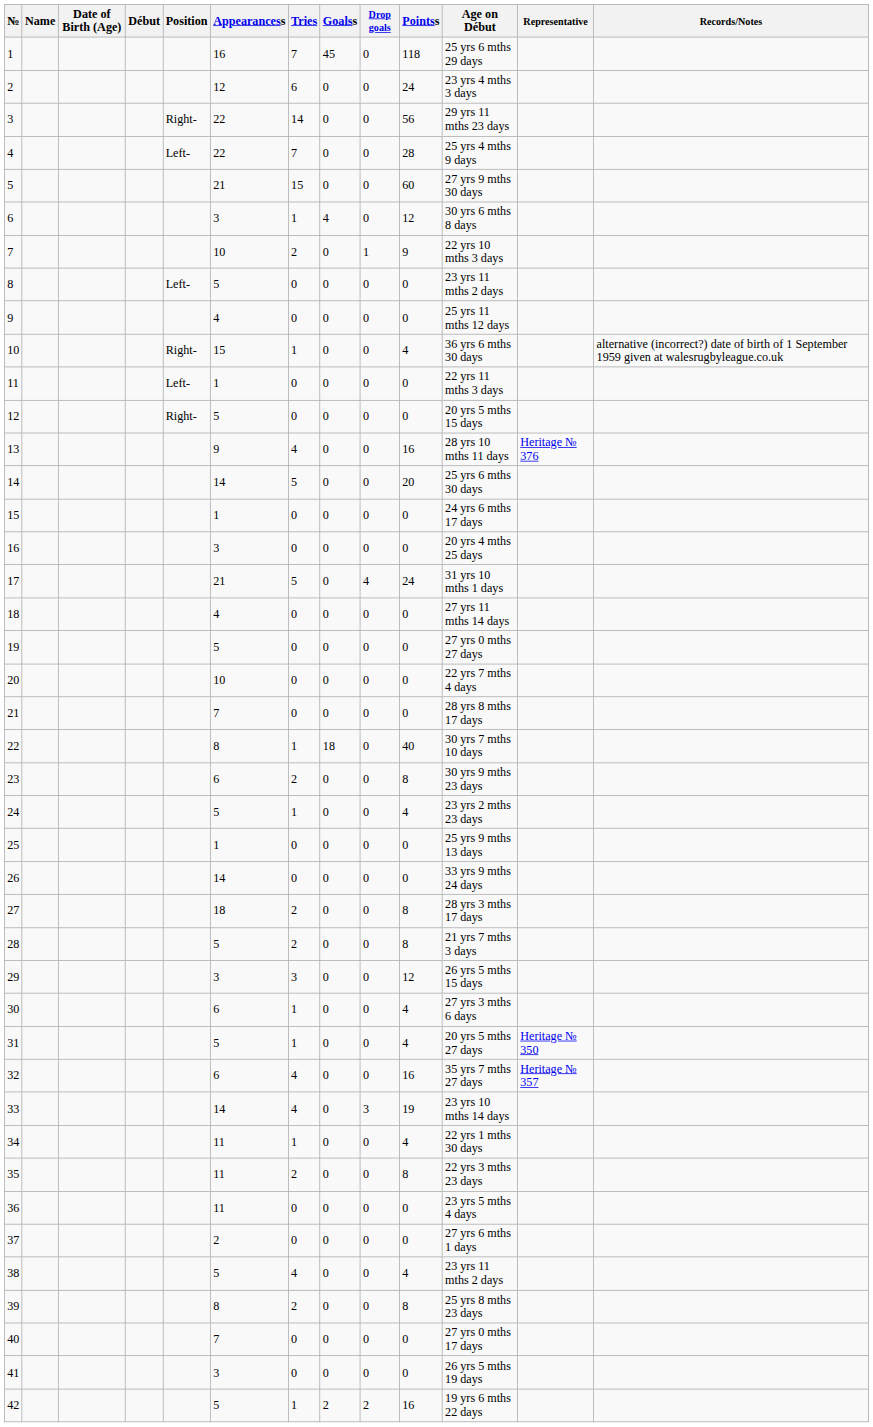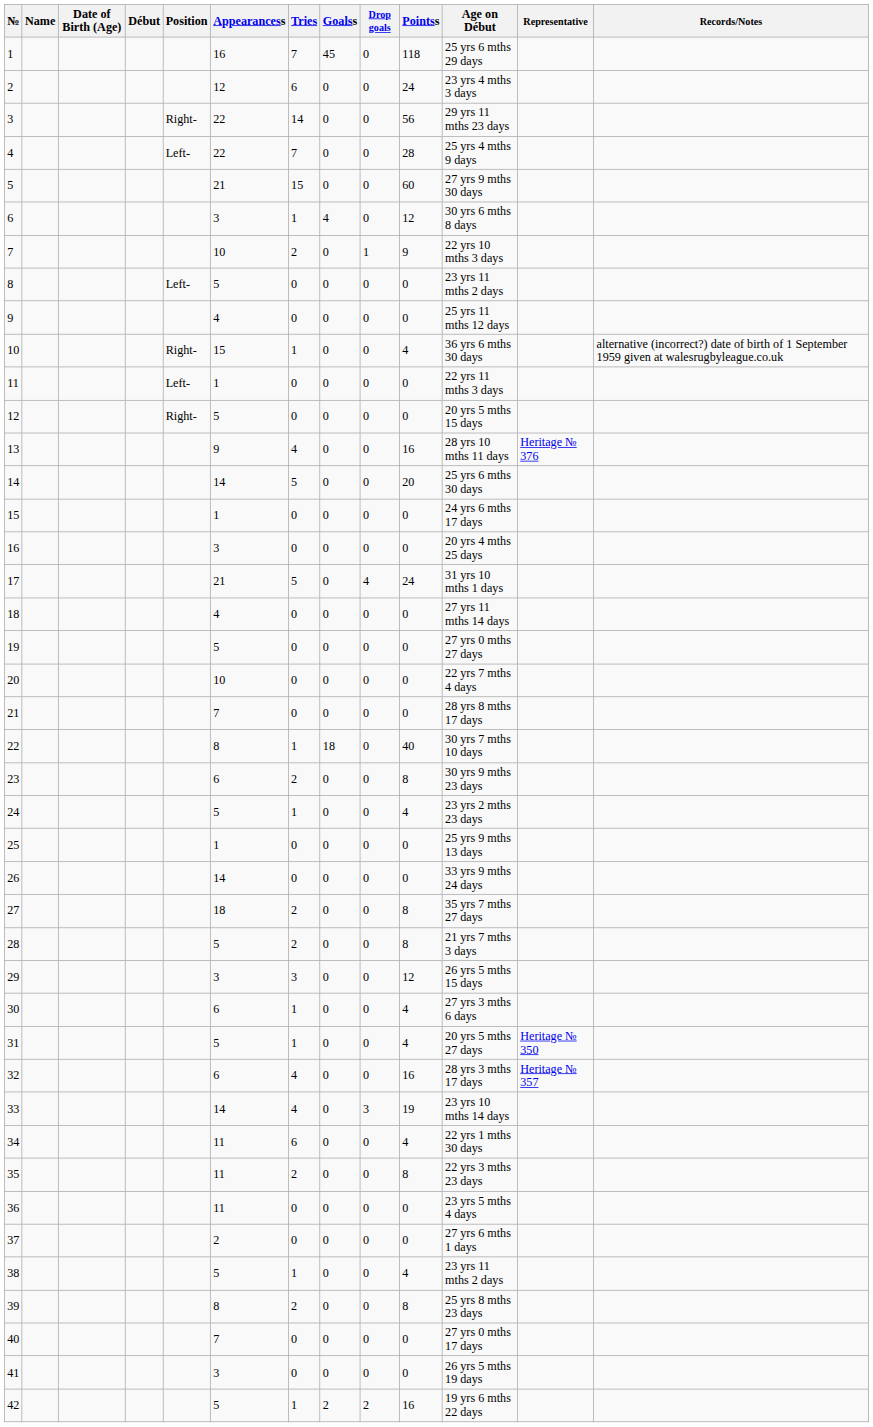27 | Age on Début: 28 yrs 3 mths 17 days -> 35 yrs 7 mths 27 days
32 | Age on Début: 35 yrs 7 mths 27 days -> 28 yrs 3 mths 17 days
34 | Tries: 1 -> 6
38 | Tries: 4 -> 1
